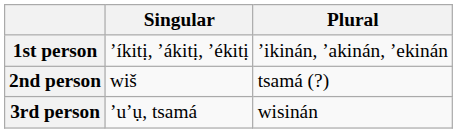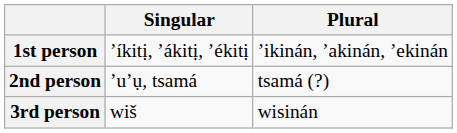2nd person | Singular: wiš -> ’u’ụ, tsamá
3rd person | Singular: ’u’ụ, tsamá -> wiš
